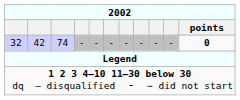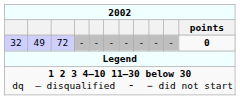32 | column 2: 42 -> 49
32 | column 3: 74 -> 72
